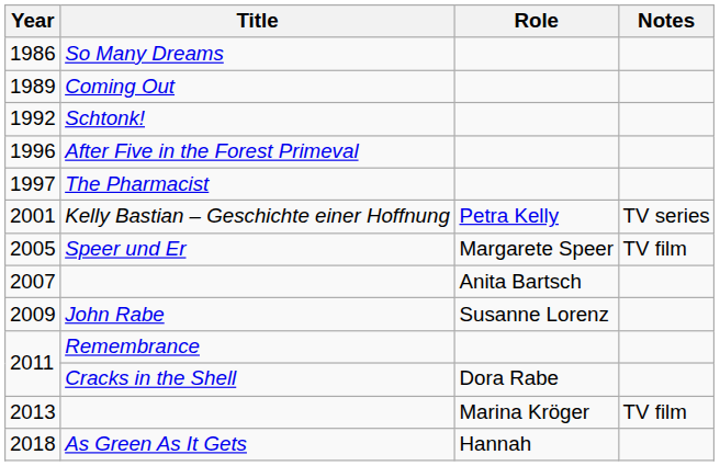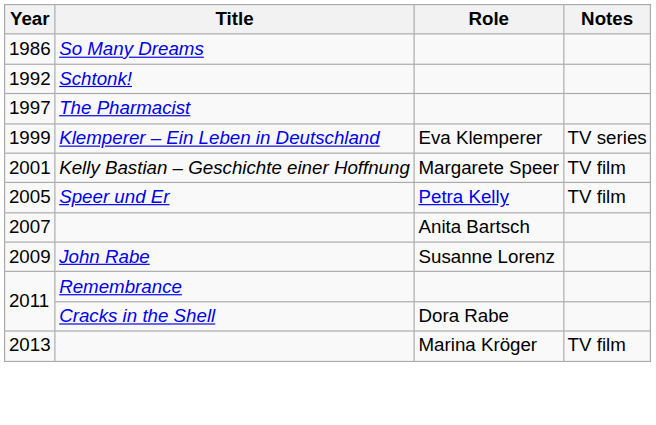- row: 1989 | Coming Out
- row: 1996 | After Five in the Forest Primeval
+ row: 1999 | Klemperer – Ein Leben in Deutschland | Eva Klemperer | TV series
Kelly Bastian – Geschichte einer Hoffnung | Role: Petra Kelly -> Margarete Speer
Kelly Bastian – Geschichte einer Hoffnung | Notes: TV series -> TV film
Speer und Er | Role: Margarete Speer -> Petra Kelly
- row: 2018 | As Green As It Gets | Hannah
